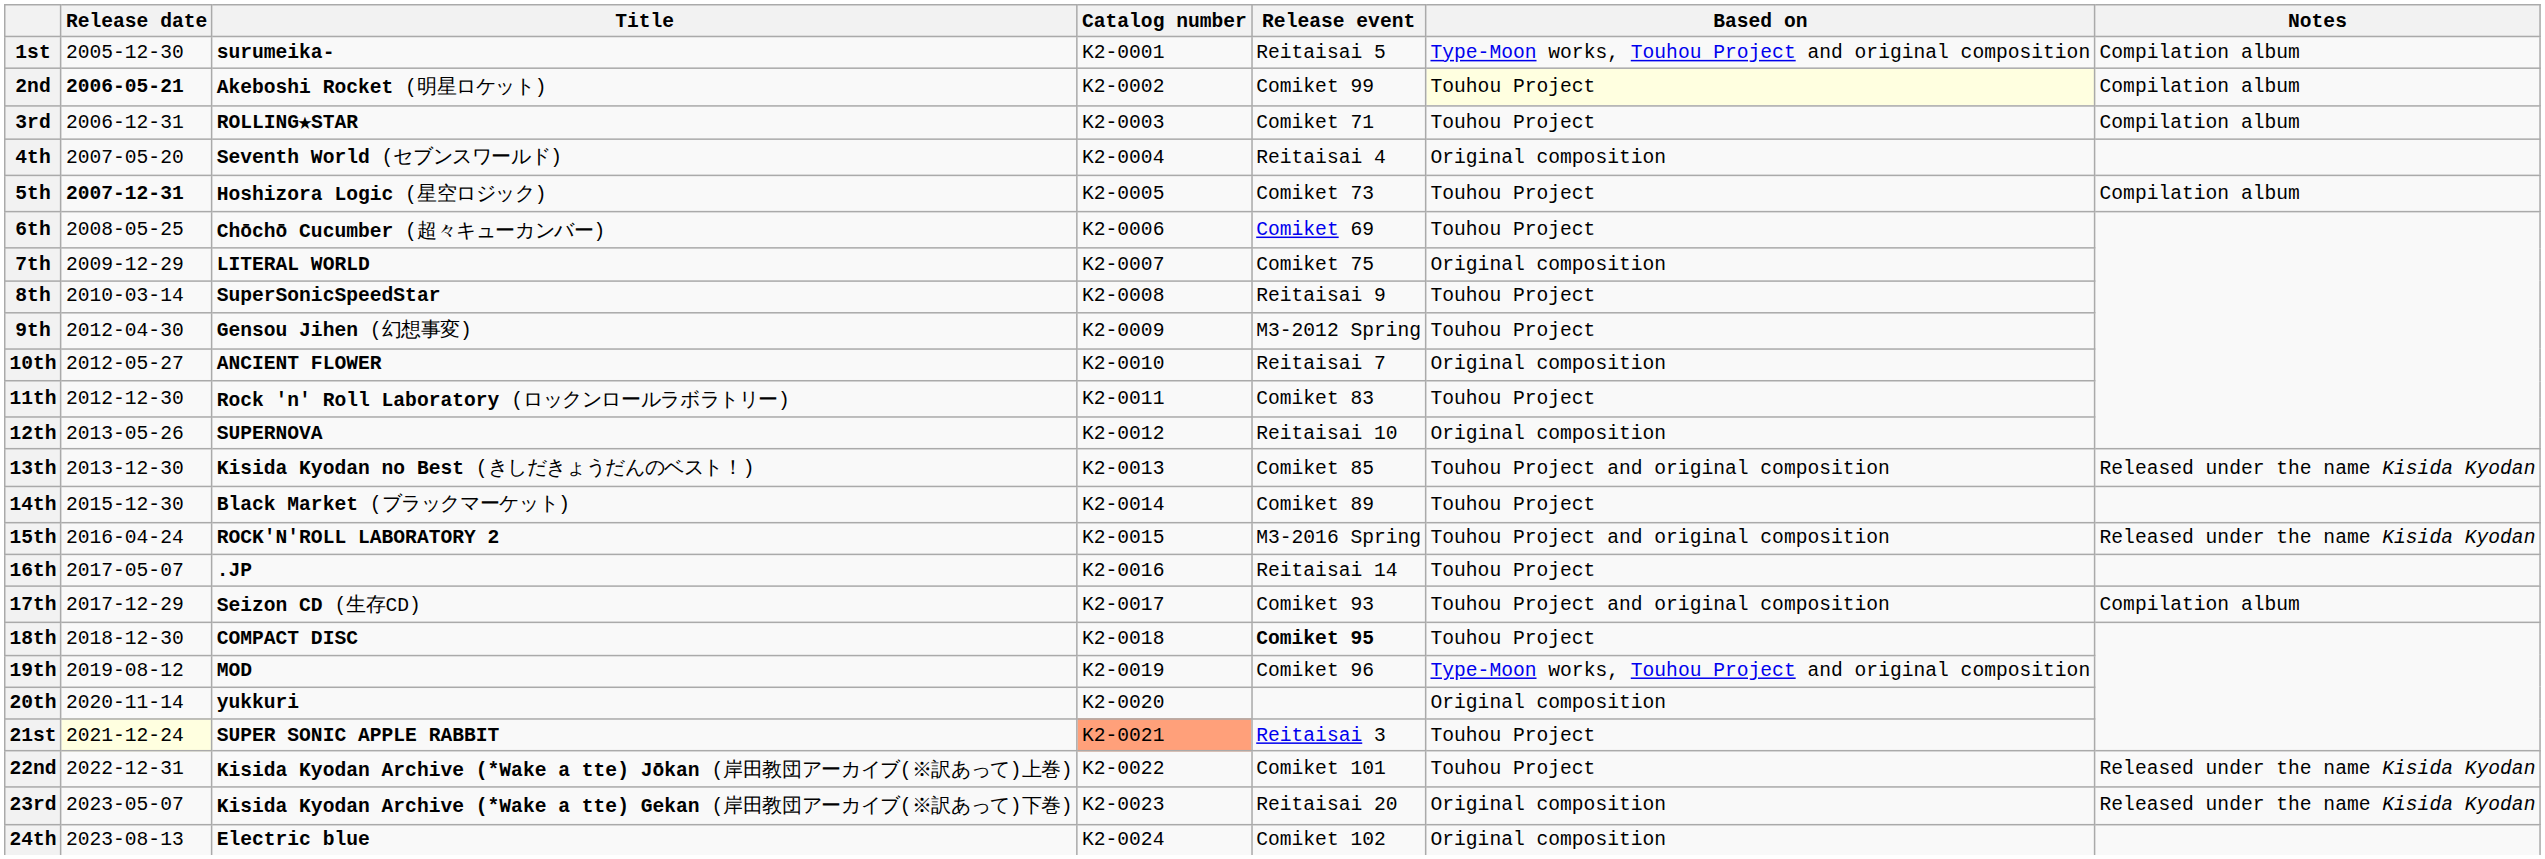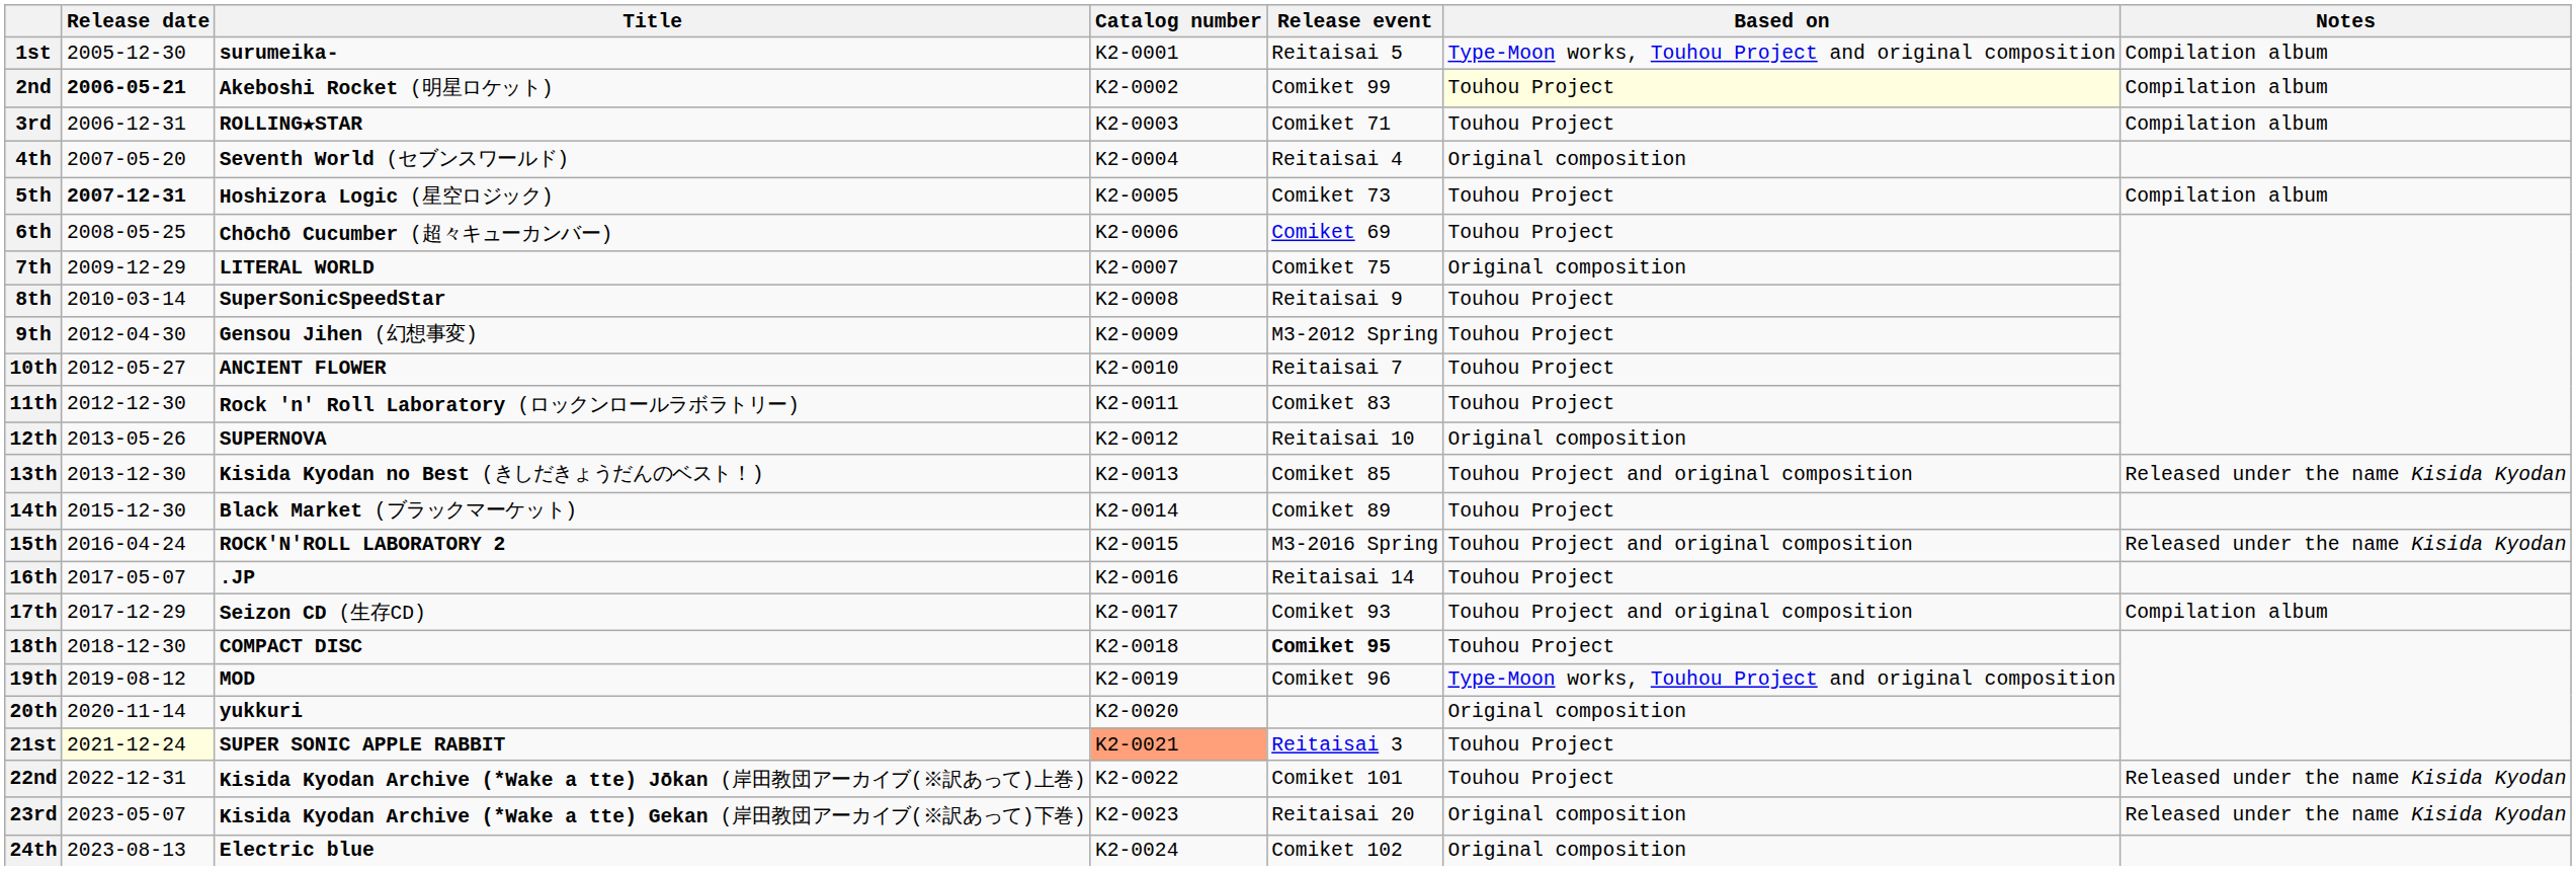10th | Based on: Original composition -> Touhou Project
